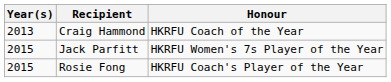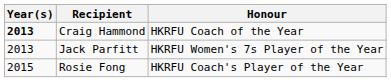Craig Hammond | Year(s): normal -> bold
Jack Parfitt | Year(s): 2015 -> 2013
